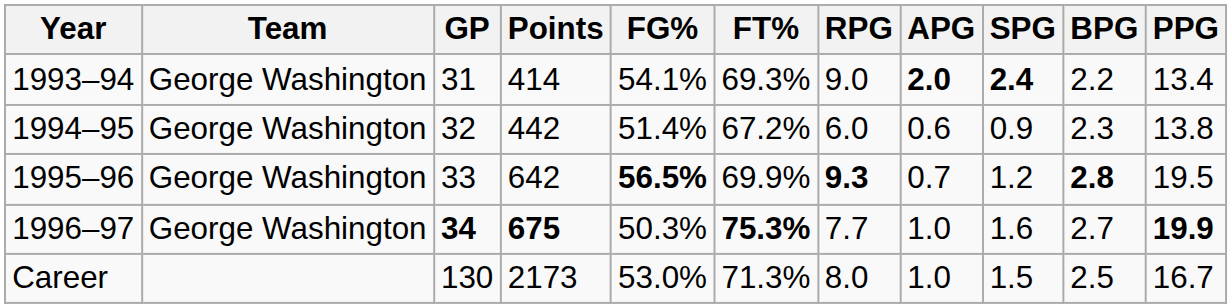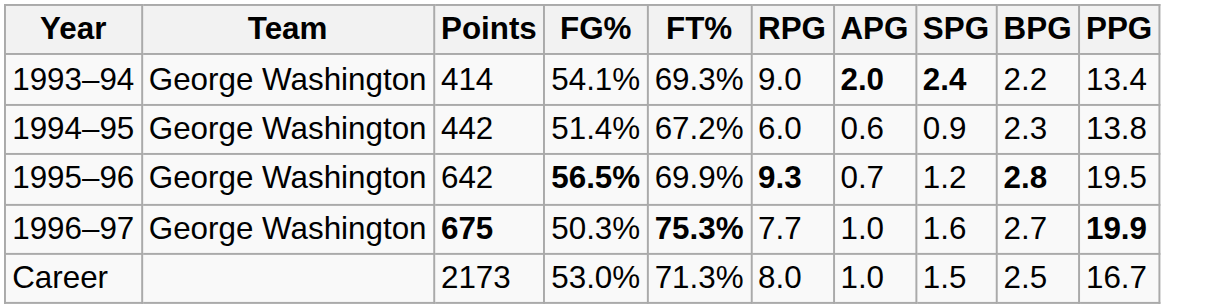- column: GP | 31 | 32 | 33 | 34 | 130
